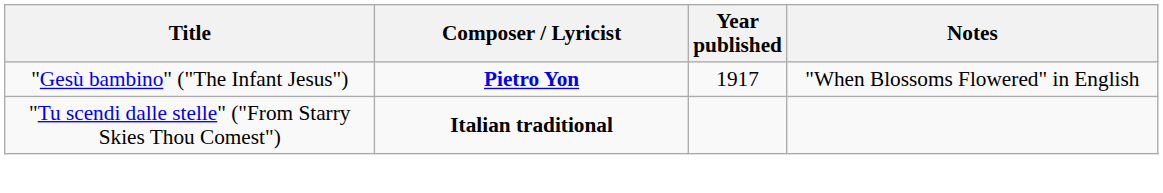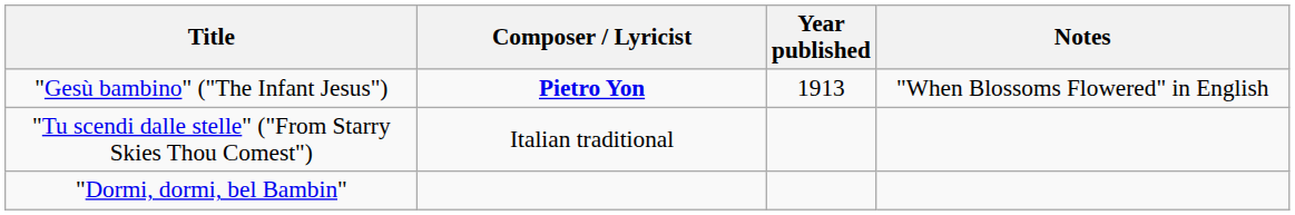"Gesù bambino" ("The Infant Jesus") | Year published: 1917 -> 1913
"Tu scendi dalle stelle" ("From Starry Skies Thou Comest") | Composer / Lyricist: bold -> normal
+ row: "Dormi, dormi, bel Bambin"
